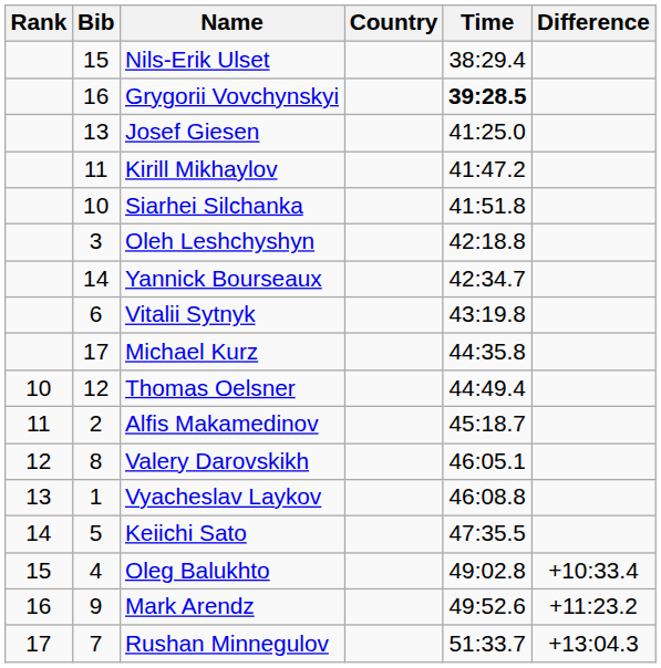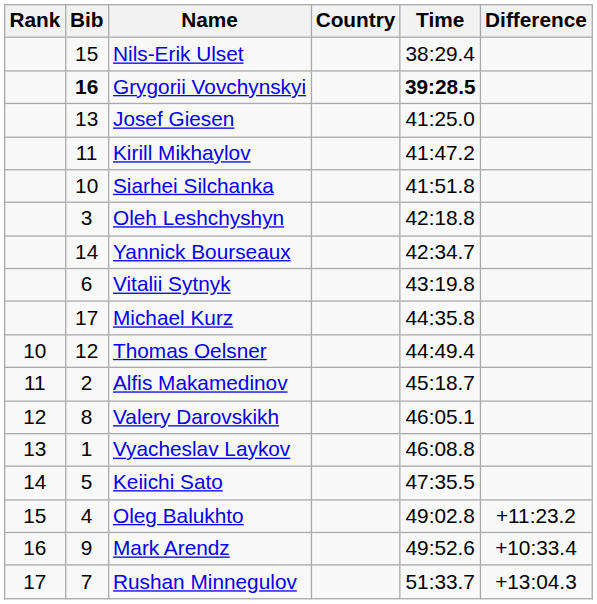Grygorii Vovchynskyi | Bib: normal -> bold
Oleg Balukhto | Difference: +10:33.4 -> +11:23.2
Mark Arendz | Difference: +11:23.2 -> +10:33.4
